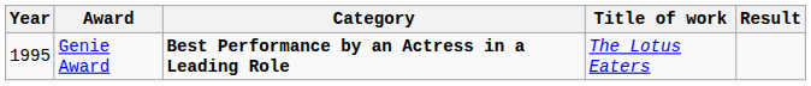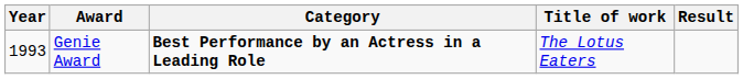Genie Award | Year: 1995 -> 1993
